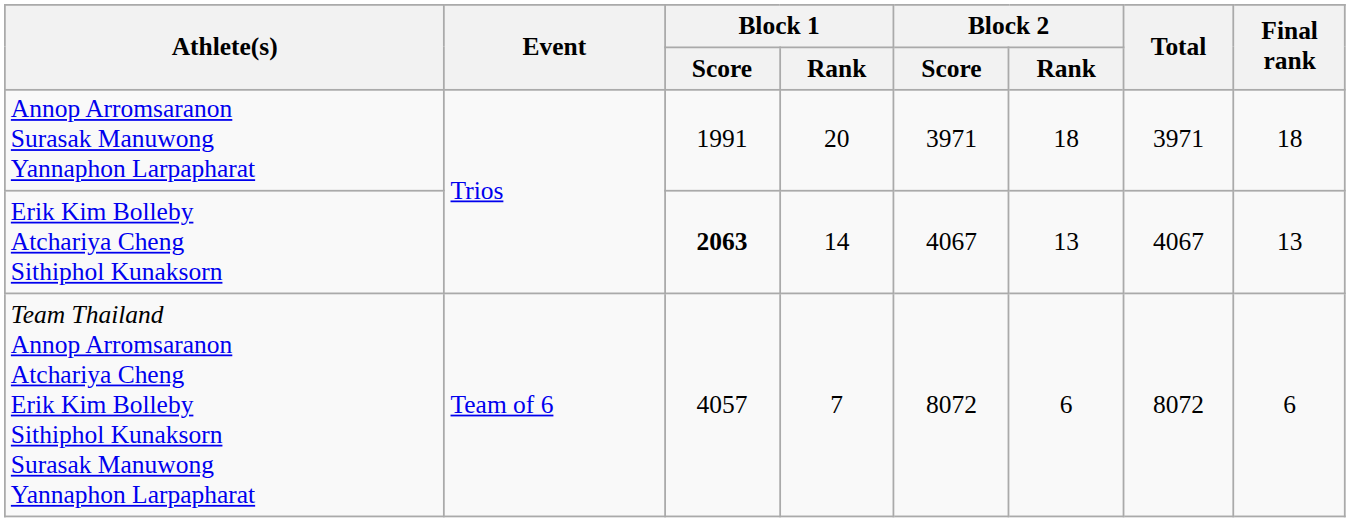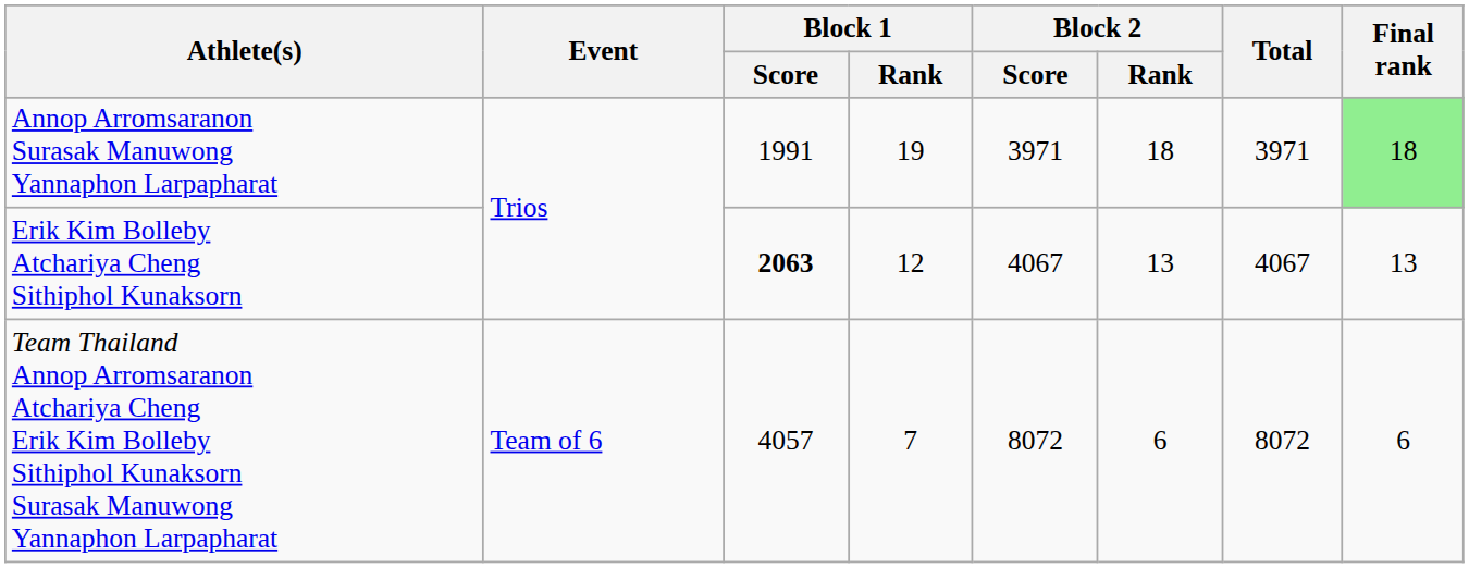Annop Arromsaranon Surasak Manuwong Yannaphon Larpapharat | Block 1 / Rank: 20 -> 19
Annop Arromsaranon Surasak Manuwong Yannaphon Larpapharat | Final rank: no background -> lightgreen background
Erik Kim Bolleby Atchariya Cheng Sithiphol Kunaksorn | Block 1 / Rank: 14 -> 12
